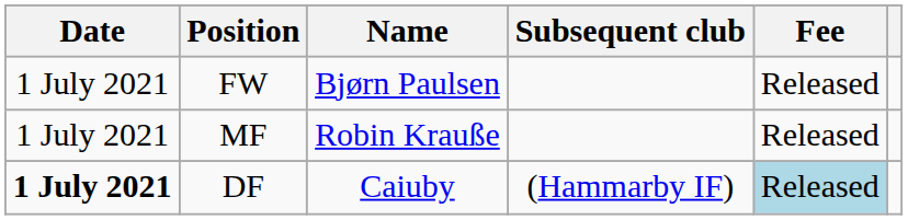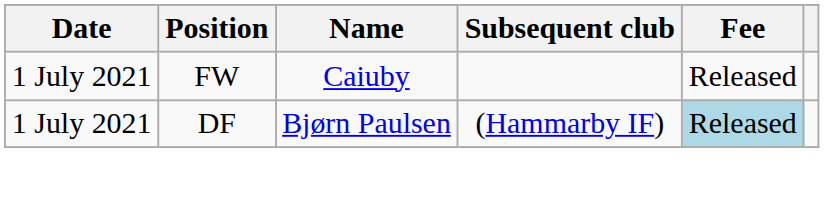FW | Name: Bjørn Paulsen -> Caiuby
- row: 1 July 2021 | MF | Robin Krauße | Released
DF | Date: bold -> normal
DF | Name: Caiuby -> Bjørn Paulsen
